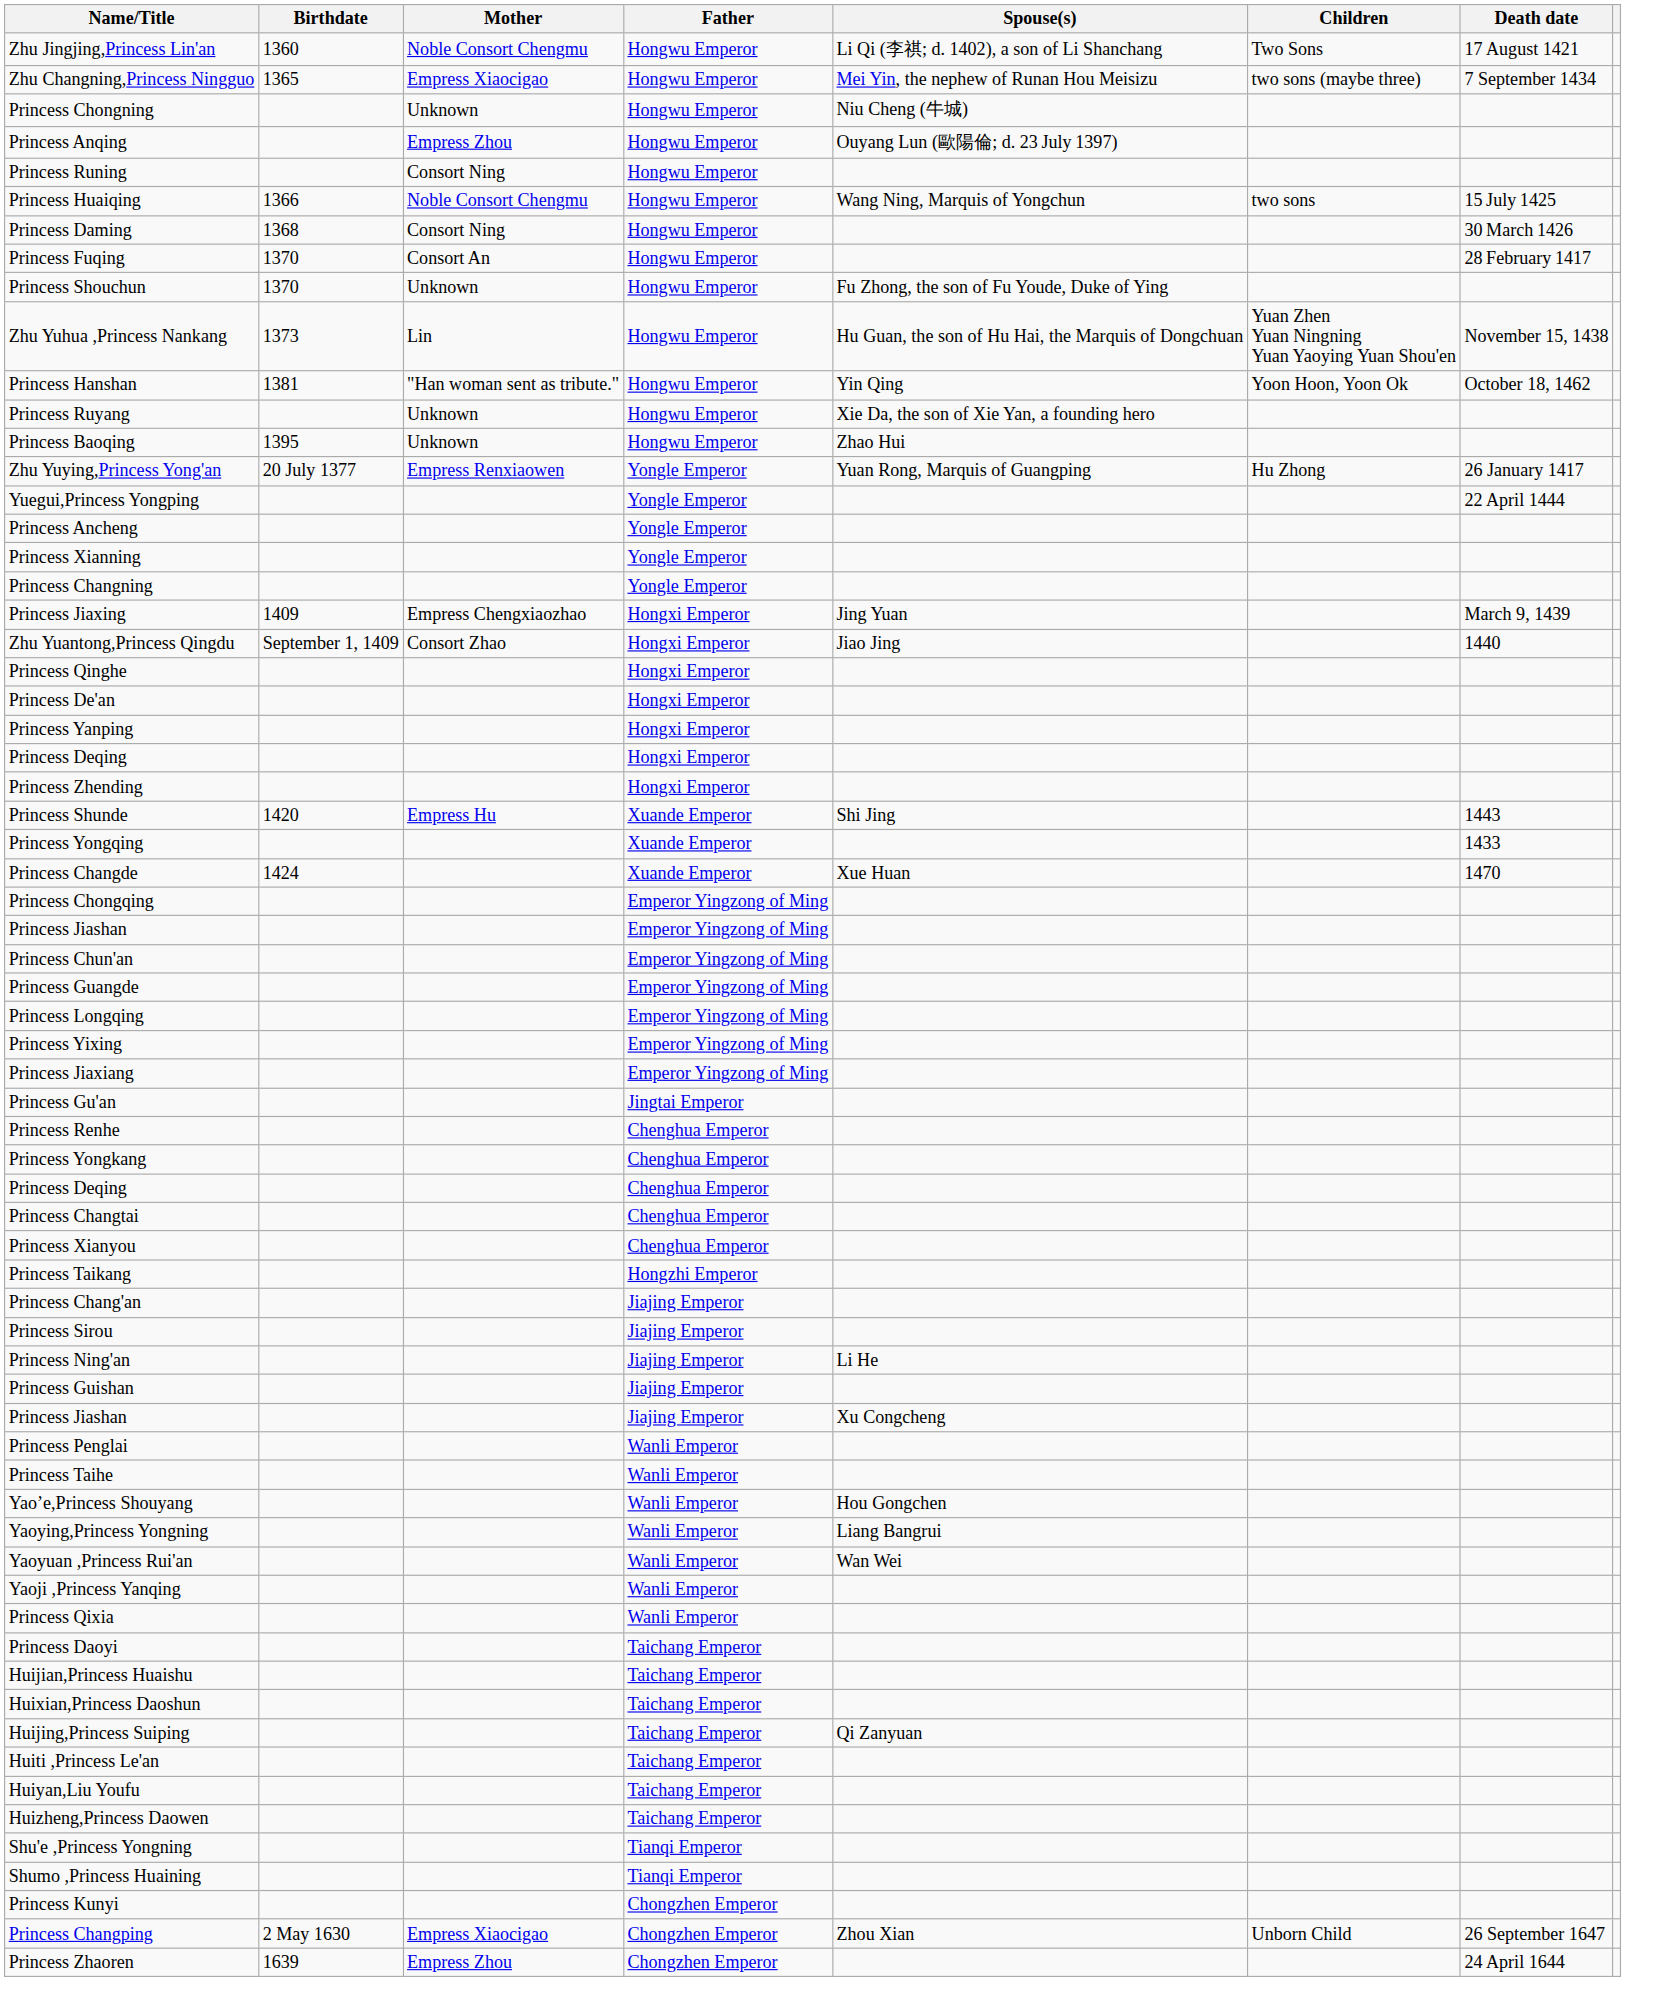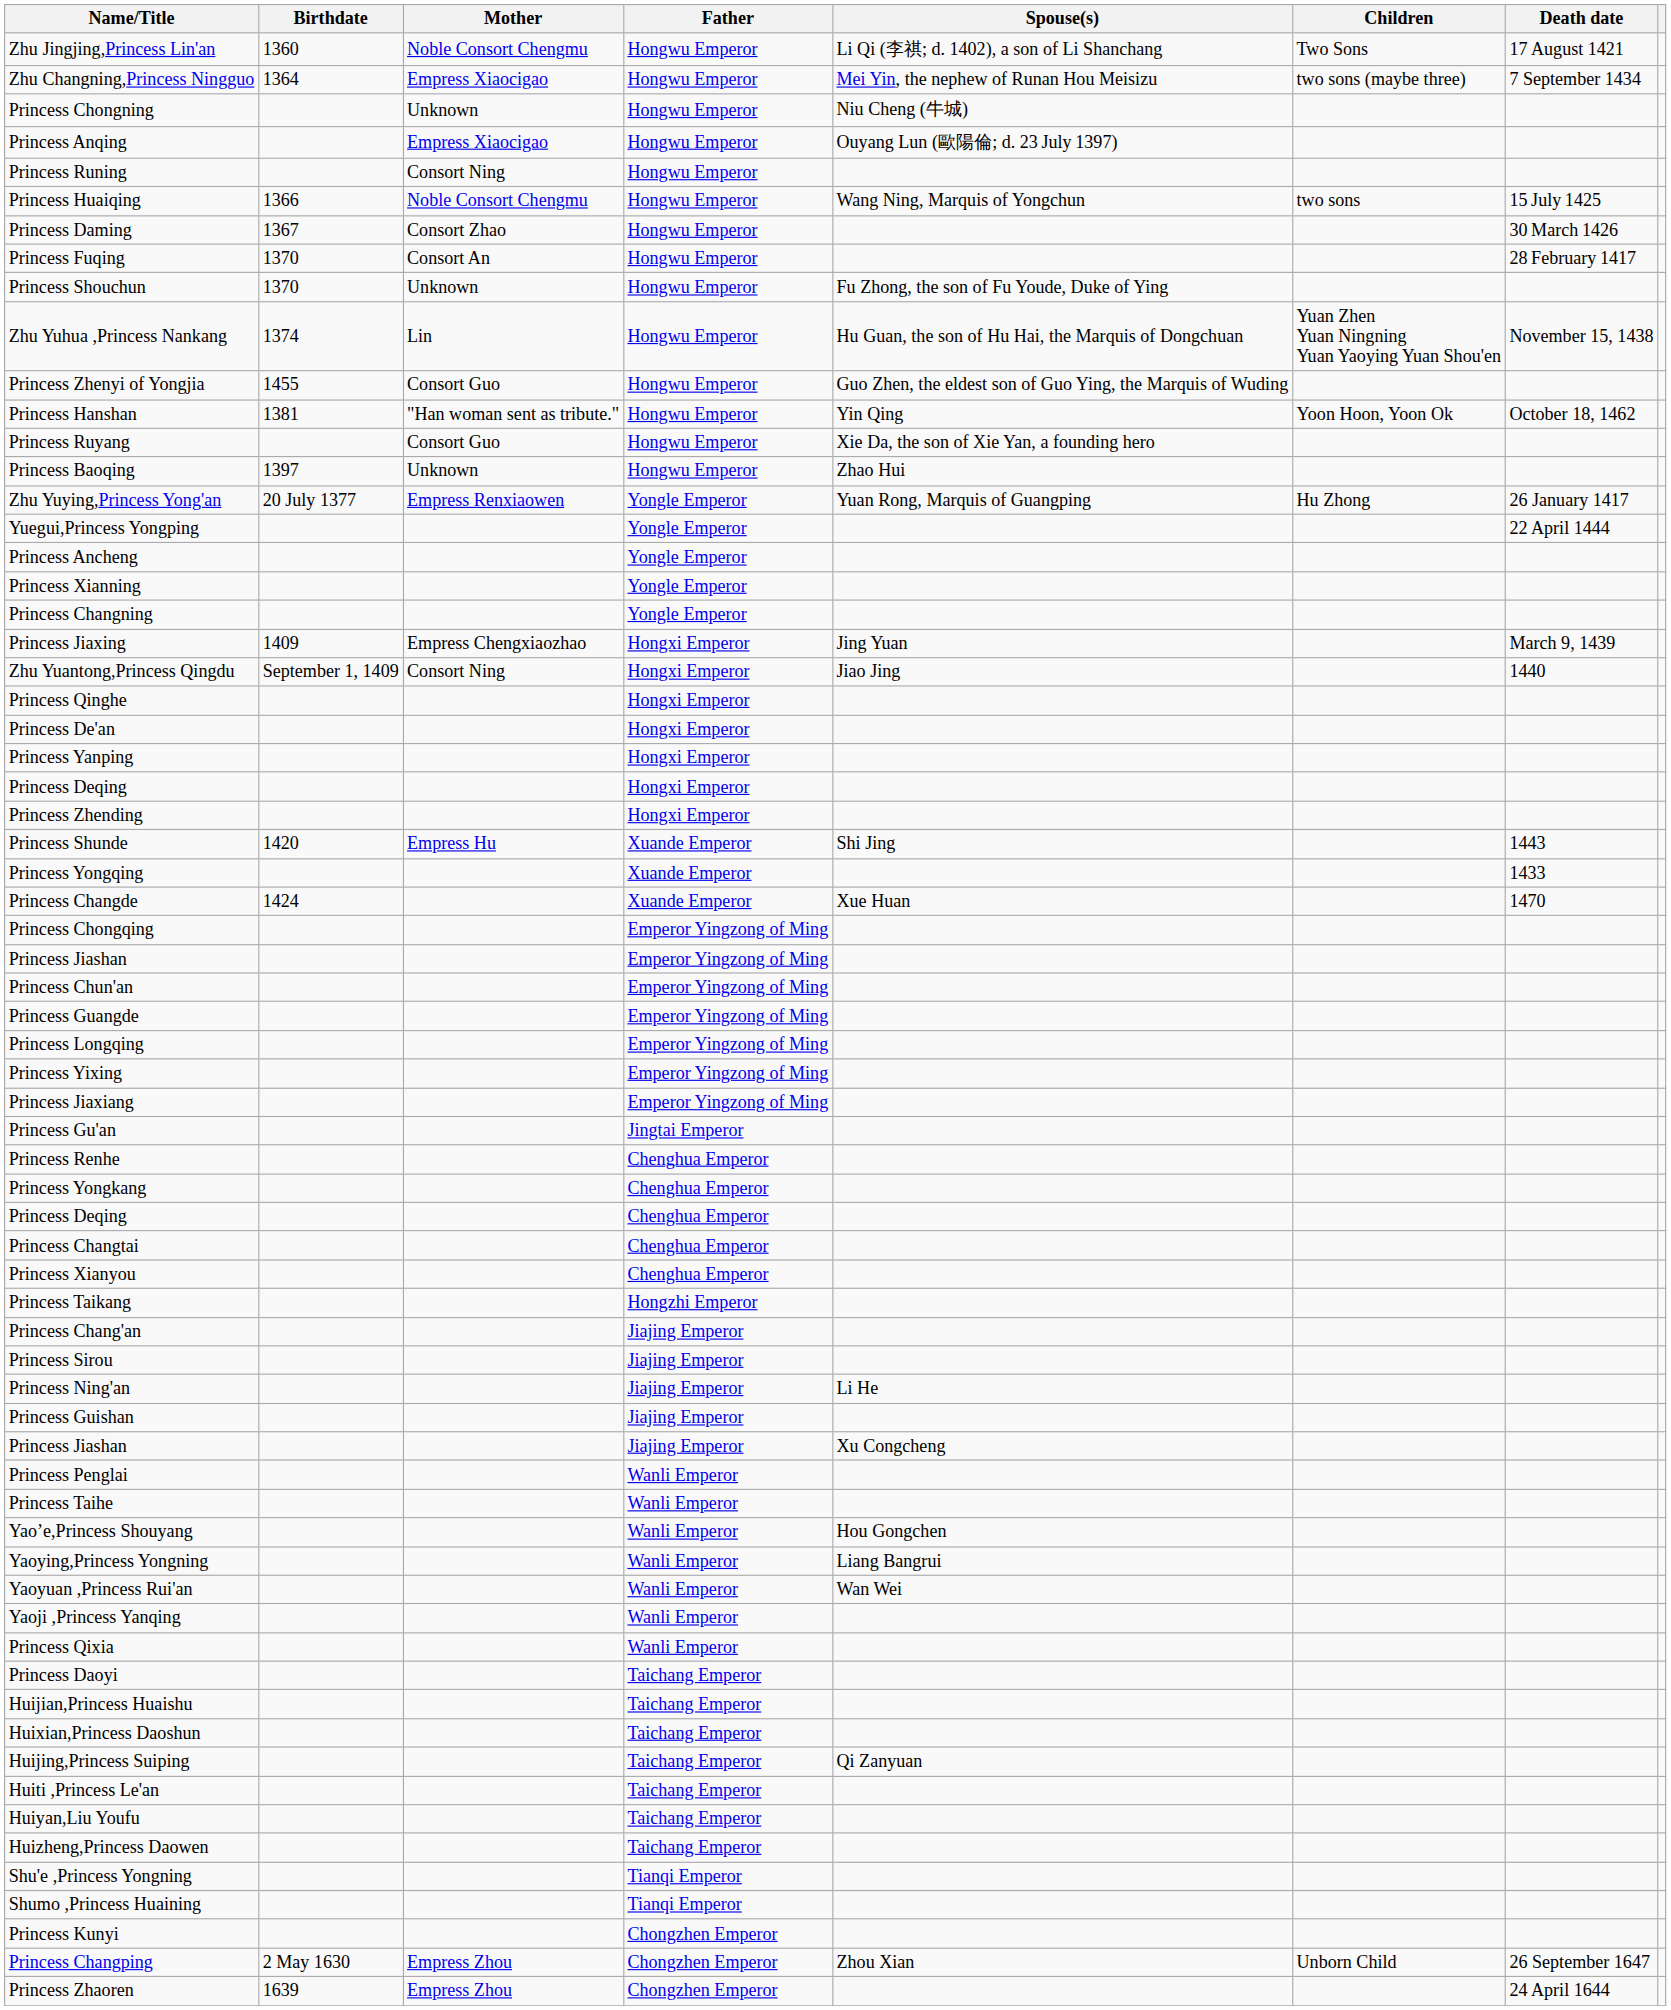Zhu Changning,Princess Ningguo | Birthdate: 1365 -> 1364
Princess Anqing | Mother: Empress Zhou -> Empress Xiaocigao
Princess Daming | Birthdate: 1368 -> 1367
Princess Daming | Mother: Consort Ning -> Consort Zhao
Zhu Yuhua ,Princess Nankang | Birthdate: 1373 -> 1374
+ row: Princess Zhenyi of Yongjia | 1455 | Consort Guo | Hongwu Emperor | Guo Zhen, the eldest son of Guo Ying, the Marquis of Wuding
Princess Ruyang | Mother: Unknown -> Consort Guo
Princess Baoqing | Birthdate: 1395 -> 1397
Zhu Yuantong,Princess Qingdu | Mother: Consort Zhao -> Consort Ning
Princess Changping | Mother: Empress Xiaocigao -> Empress Zhou
